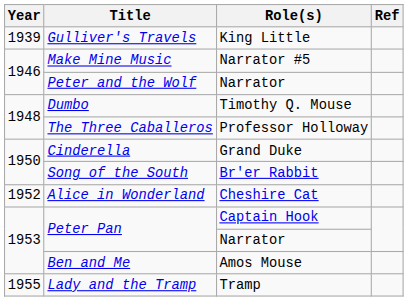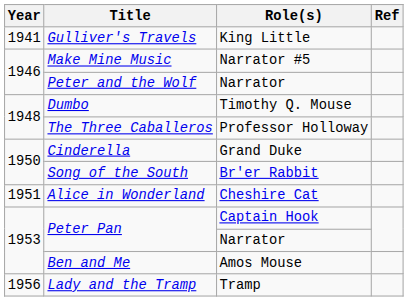Gulliver's Travels | Year: 1939 -> 1941
Alice in Wonderland | Year: 1952 -> 1951
Lady and the Tramp | Year: 1955 -> 1956
